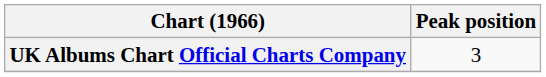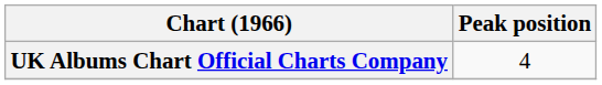UK Albums Chart Official Charts Company | Peak position: 3 -> 4
